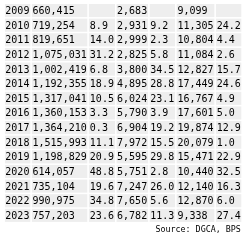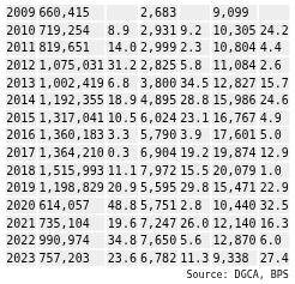2010 | column 6: 11,305 -> 10,305
2014 | column 6: 17,449 -> 15,986
2016 | column 2: 1,360,153 -> 1,360,183
2022 | column 2: 990,975 -> 990,974
